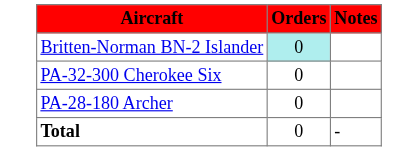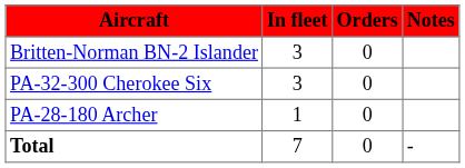+ column: In fleet | 3 | 3 | 1 | 7
Britten-Norman BN-2 Islander | Orders: paleturquoise background -> no background
